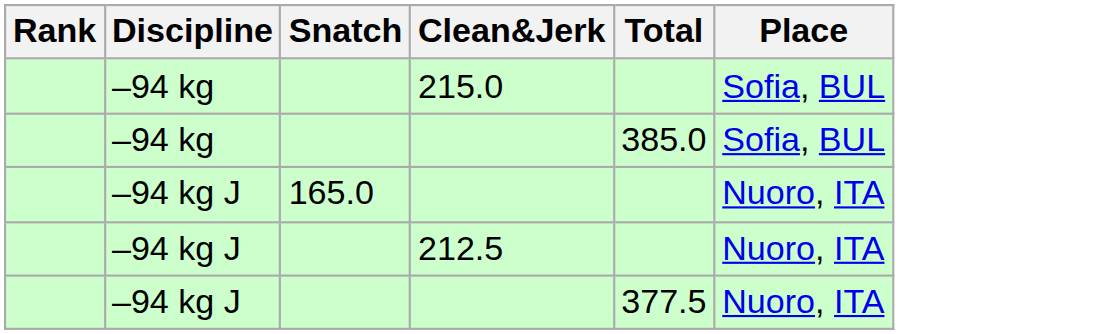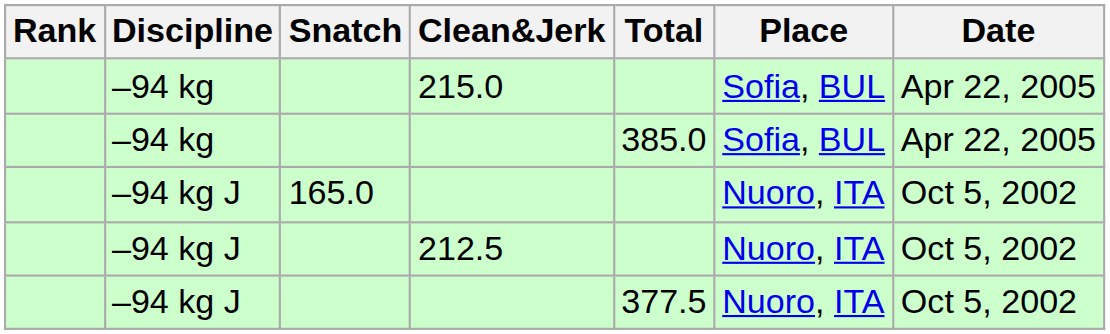+ column: Date | Apr 22, 2005 | Apr 22, 2005 | Oct 5, 2002 | Oct 5, 2002 | Oct 5, 2002
